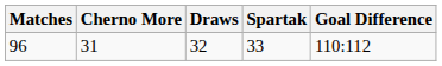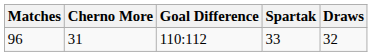columns swapped: Draws <-> Goal Difference
